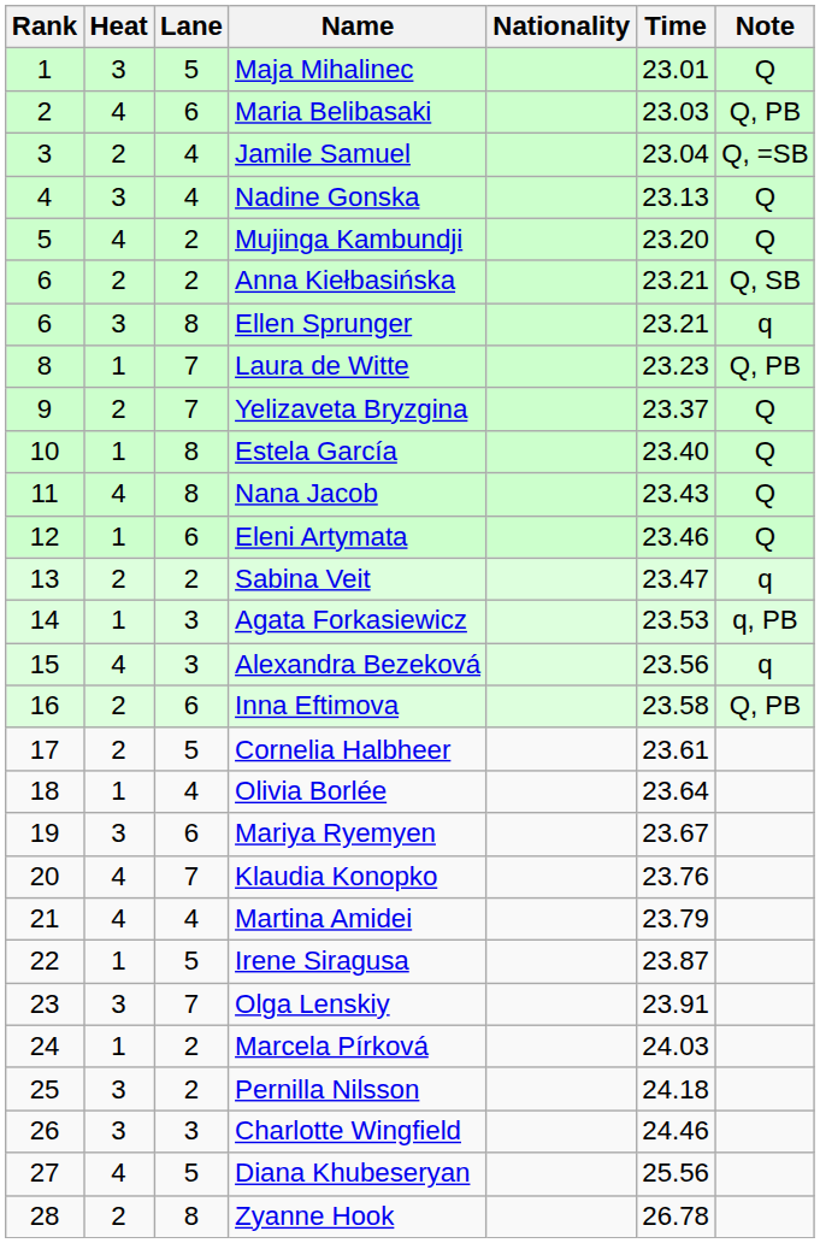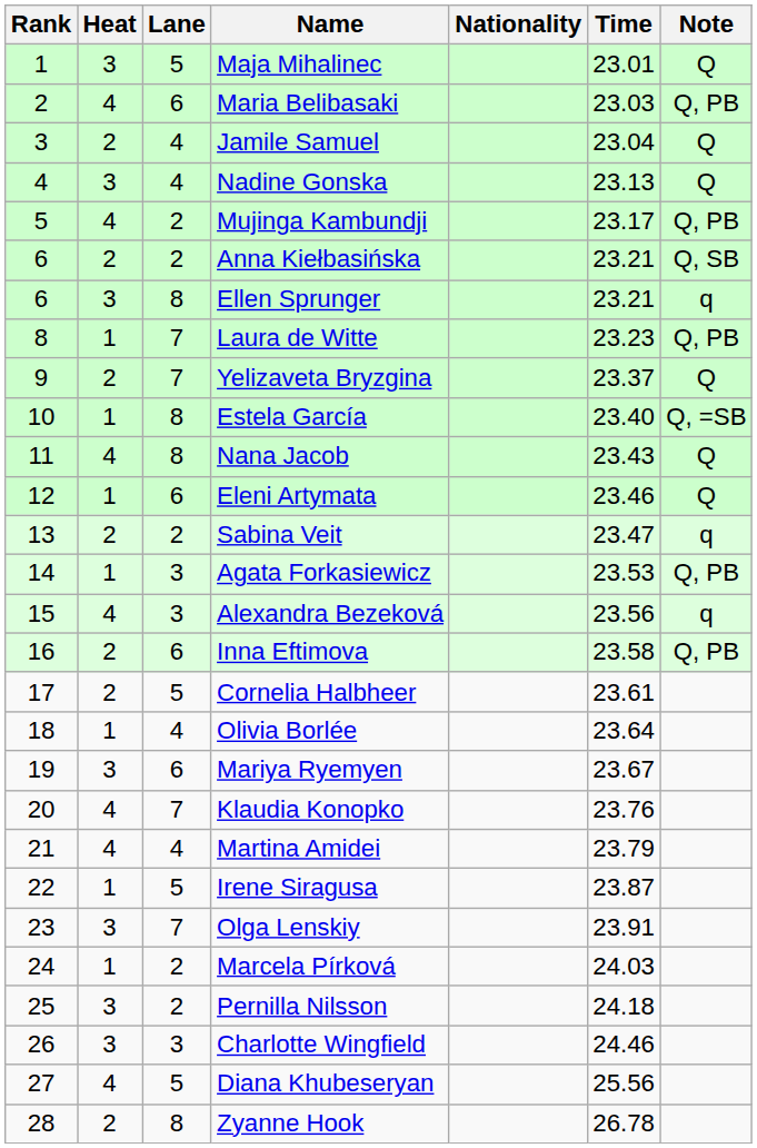Jamile Samuel | Note: Q, =SB -> Q
Mujinga Kambundji | Time: 23.20 -> 23.17
Mujinga Kambundji | Note: Q -> Q, PB
Estela García | Note: Q -> Q, =SB
Agata Forkasiewicz | Note: q, PB -> Q, PB
